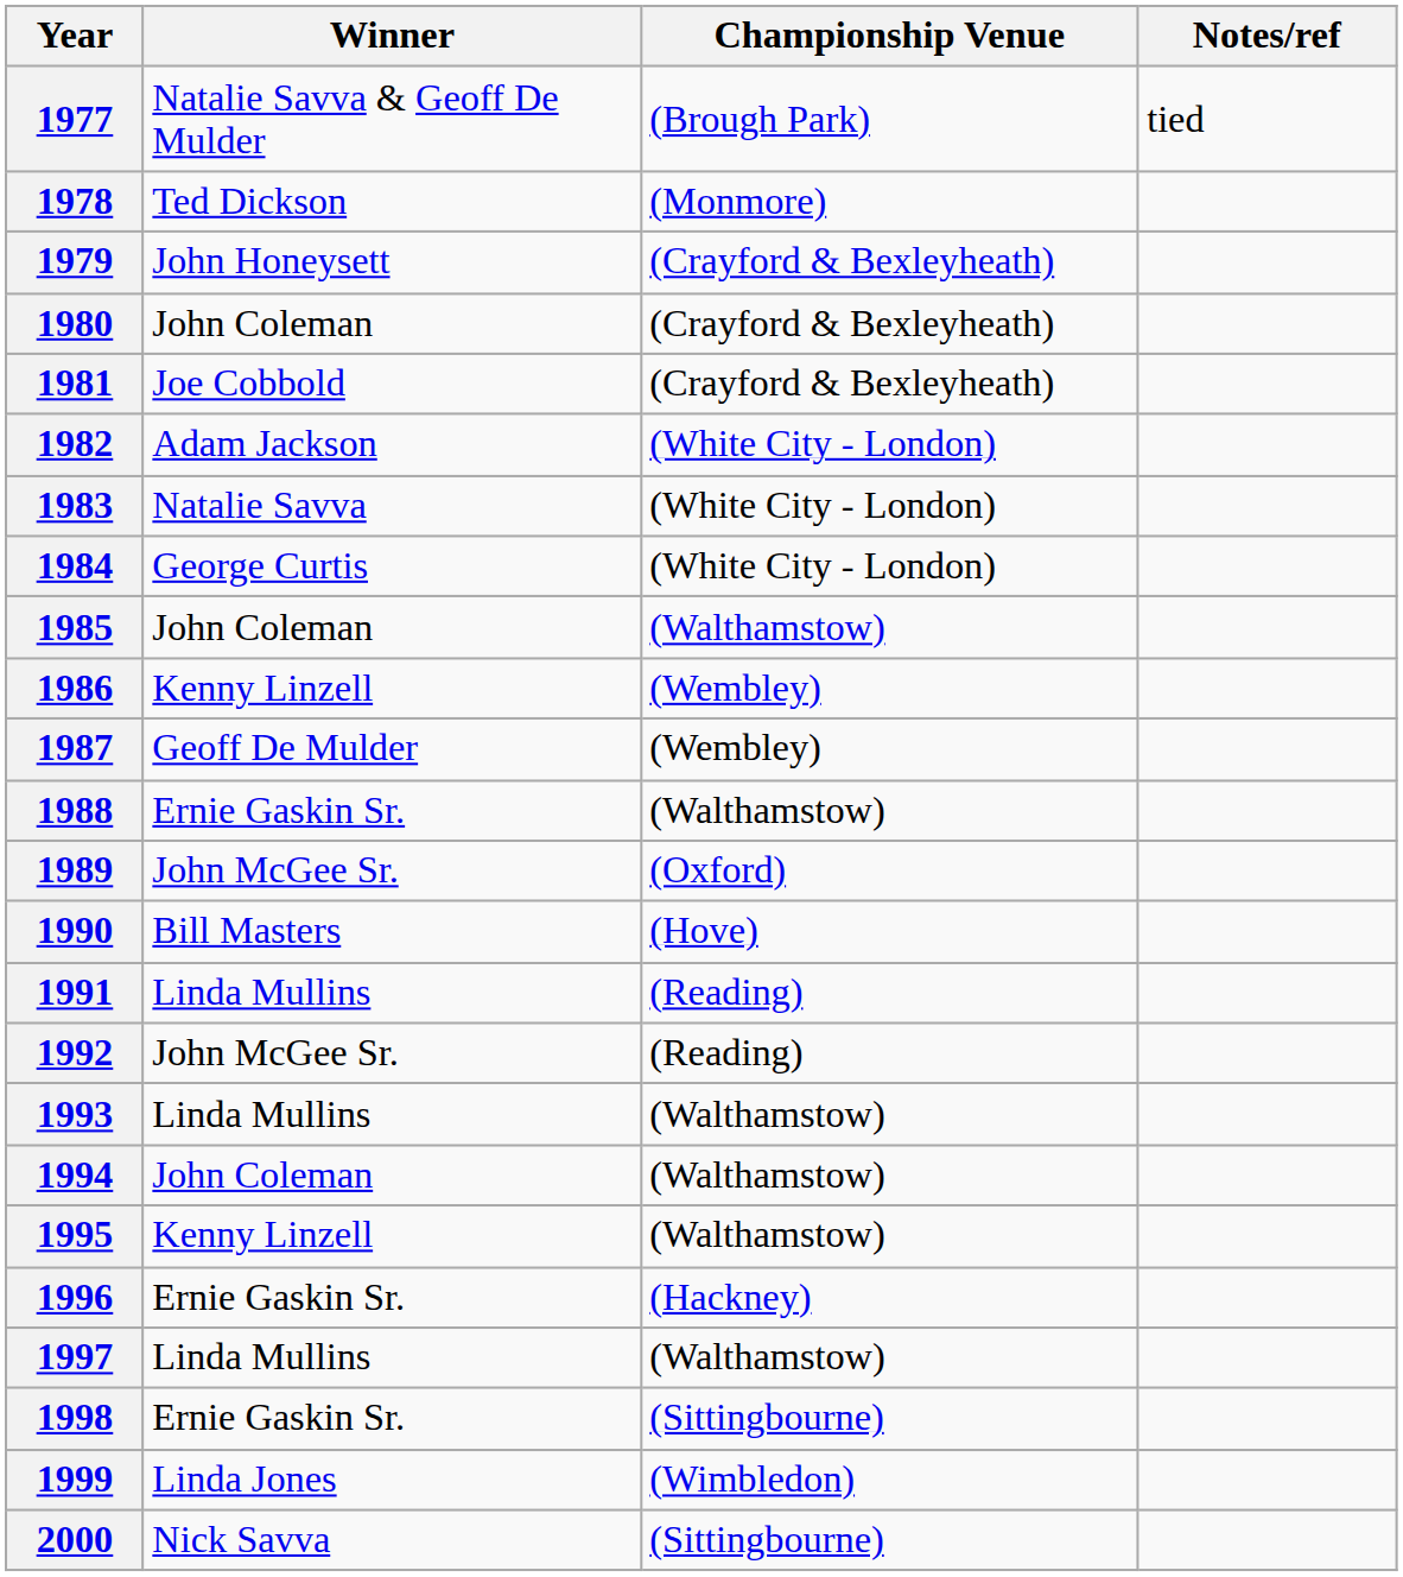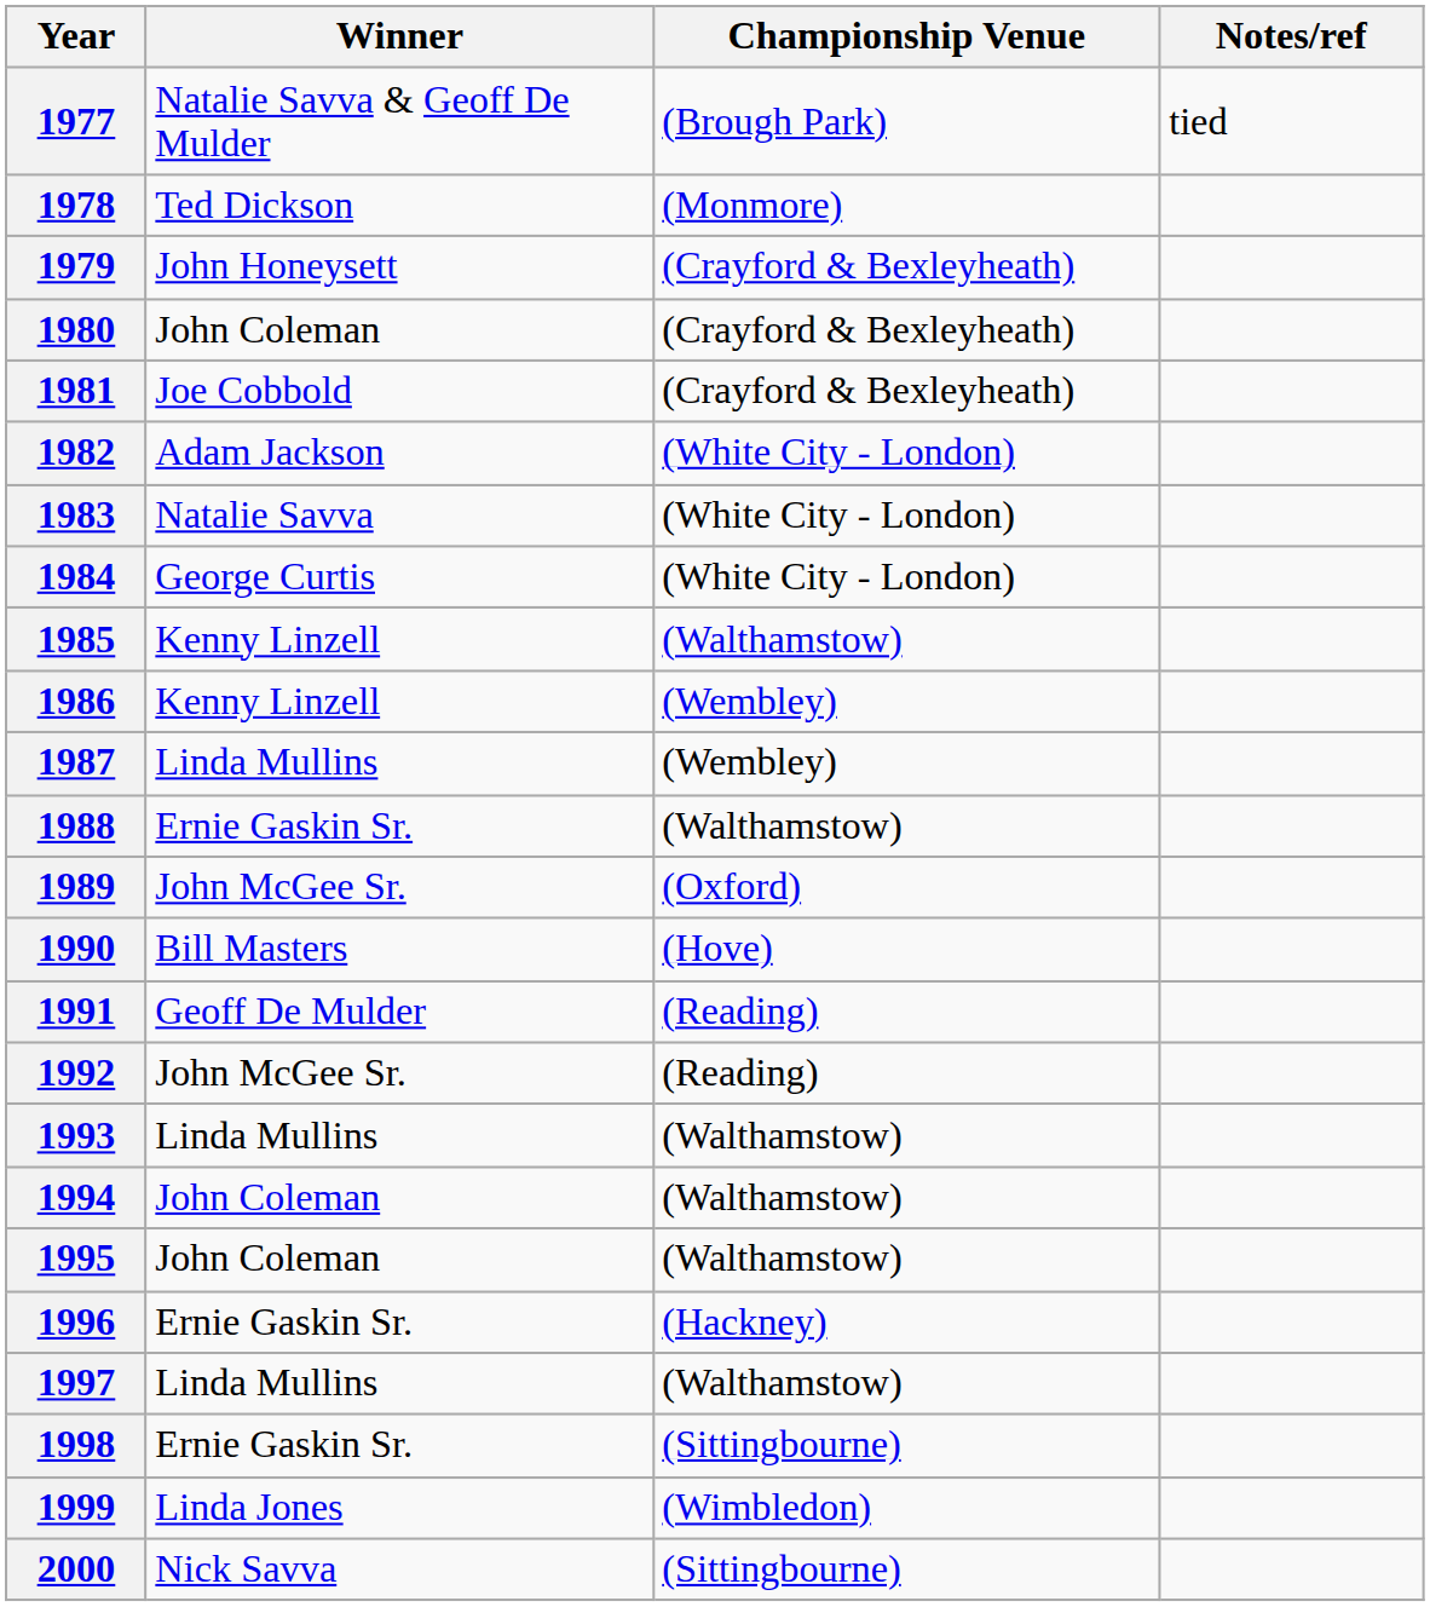1985 | Winner: John Coleman -> Kenny Linzell
1987 | Winner: Geoff De Mulder -> Linda Mullins
1991 | Winner: Linda Mullins -> Geoff De Mulder
1995 | Winner: Kenny Linzell -> John Coleman
